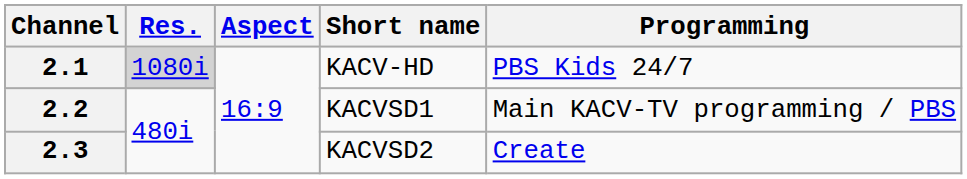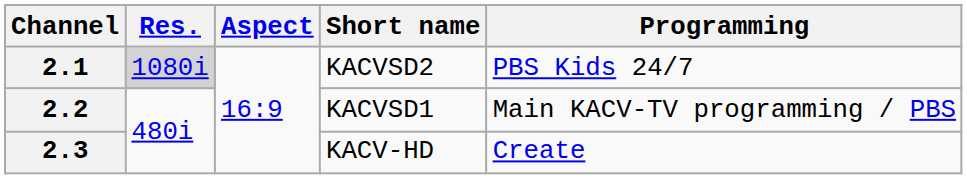2.1 | Short name: KACV-HD -> KACVSD2
2.3 | Short name: KACVSD2 -> KACV-HD
